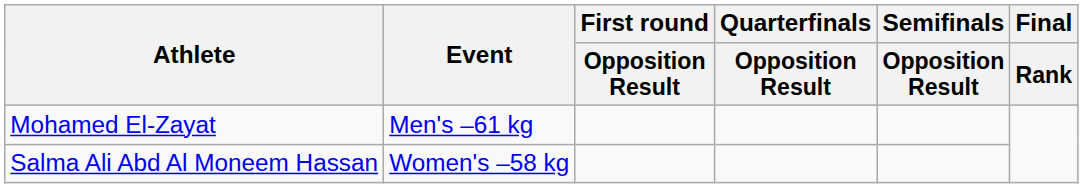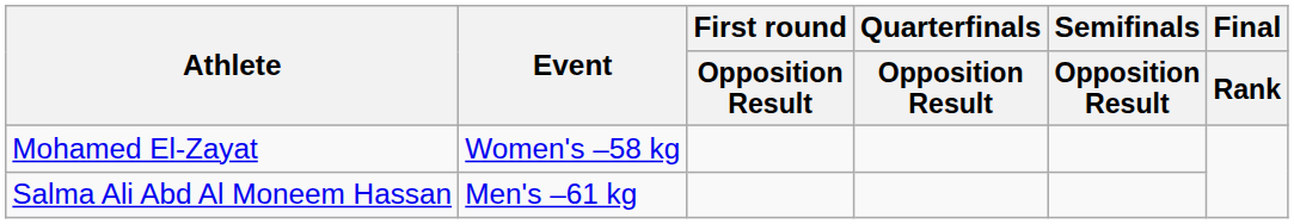Mohamed El-Zayat | Event: Men's –61 kg -> Women's –58 kg
Salma Ali Abd Al Moneem Hassan | Event: Women's –58 kg -> Men's –61 kg
